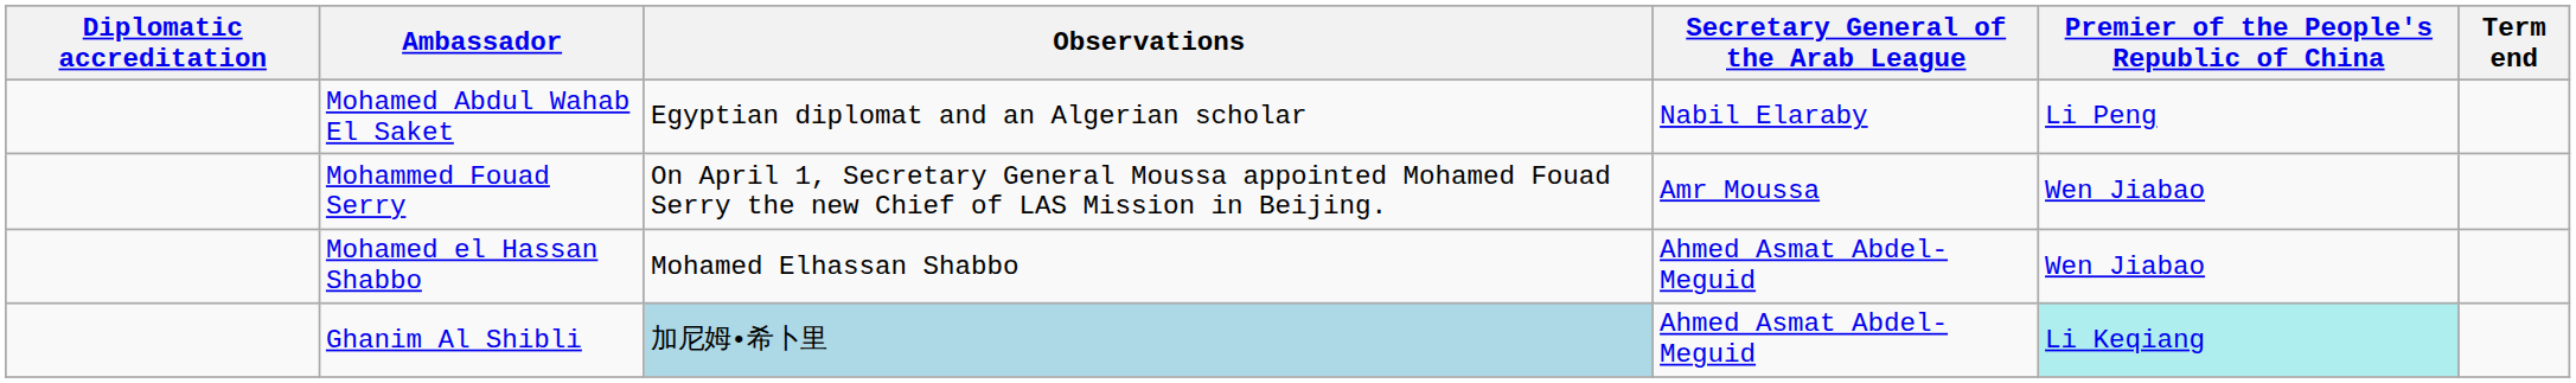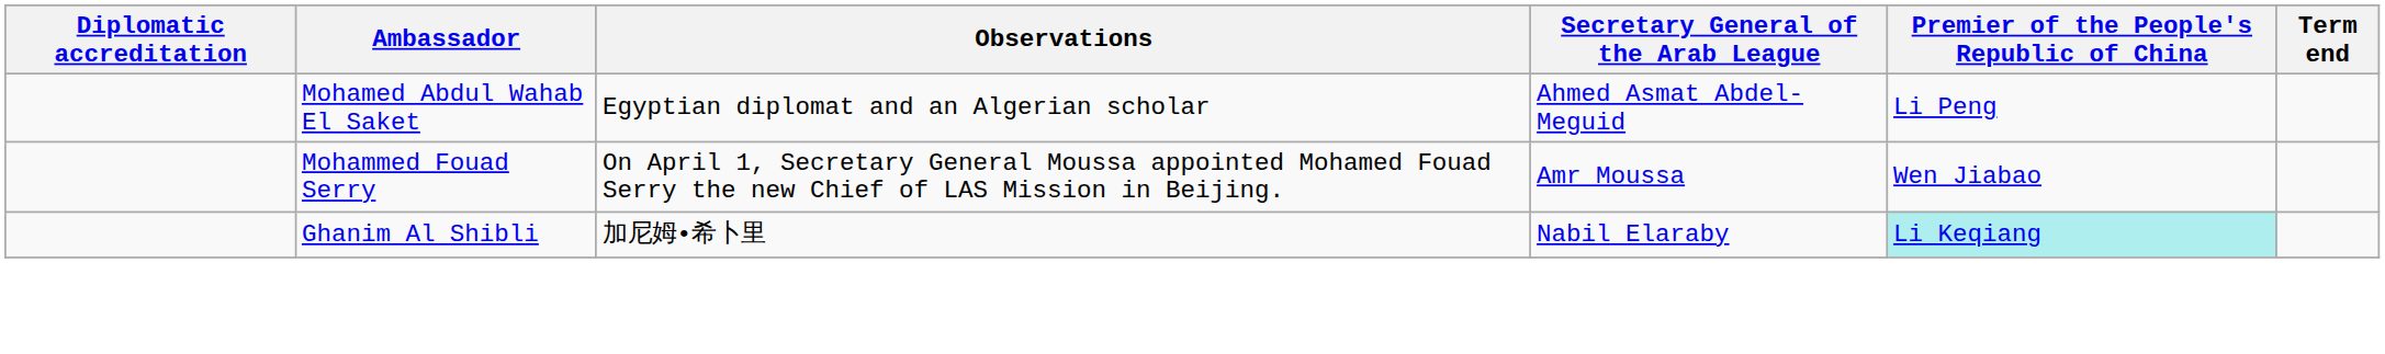Mohamed Abdul Wahab El Saket | Secretary General of the Arab League: Nabil Elaraby -> Ahmed Asmat Abdel-Meguid
- row: Mohamed el Hassan Shabbo | Mohamed Elhassan Shabbo | Ahmed Asmat Abdel-Meguid | Wen Jiabao
Ghanim Al Shibli | Observations: lightblue background -> no background
Ghanim Al Shibli | Secretary General of the Arab League: Ahmed Asmat Abdel-Meguid -> Nabil Elaraby
